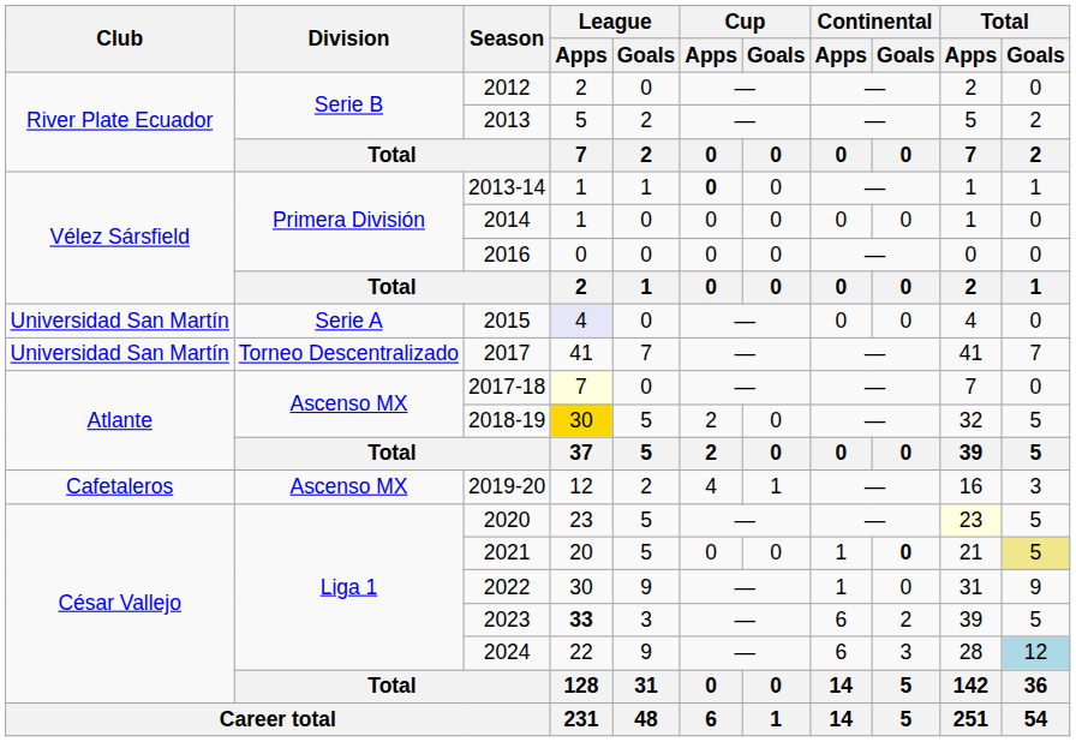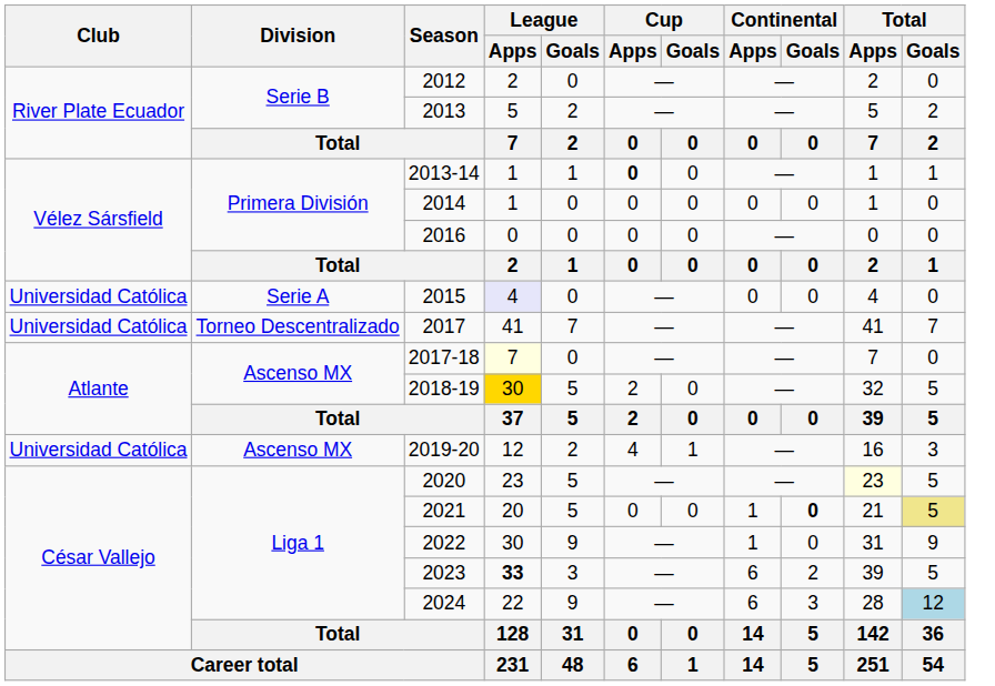2015 | Club: Universidad San Martín -> Universidad Católica
2017 | Club: Universidad San Martín -> Universidad Católica
2019-20 | Club: Cafetaleros -> Universidad Católica
